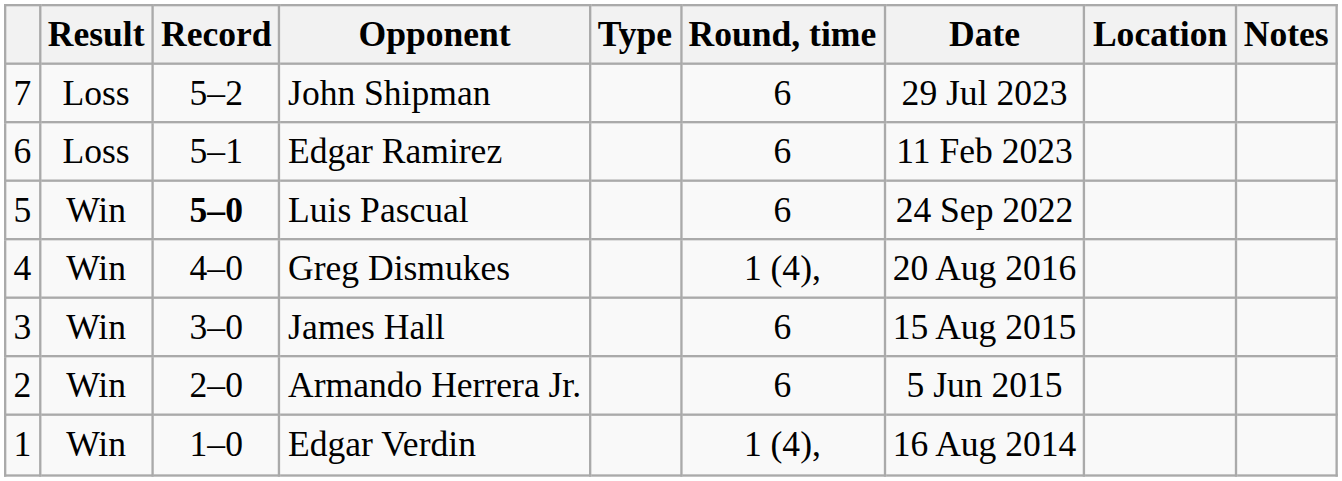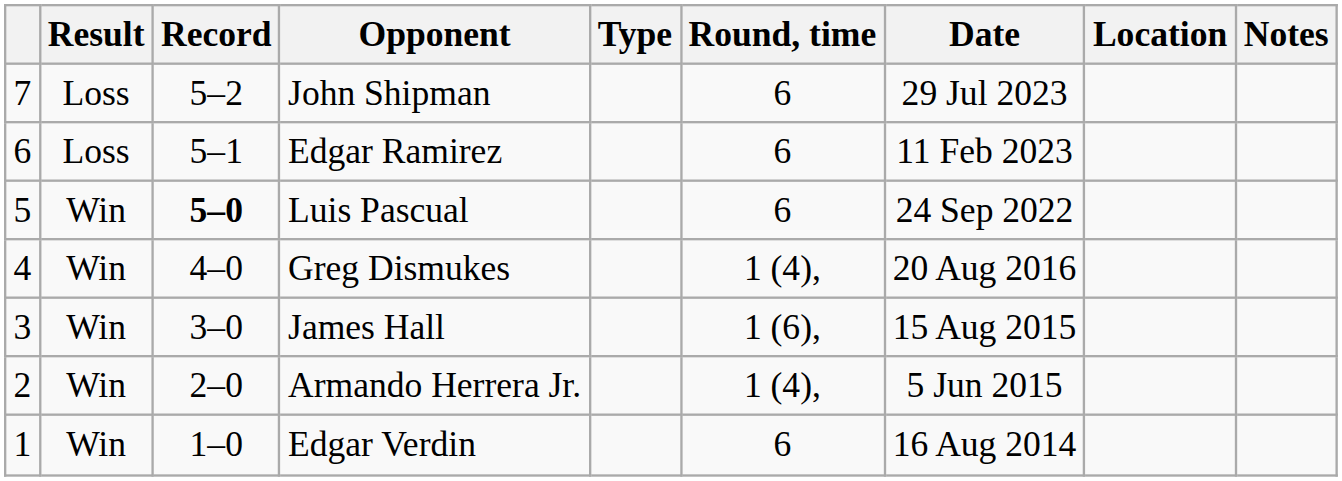James Hall | Round, time: 6 -> 1 (6),
Armando Herrera Jr. | Round, time: 6 -> 1 (4),
Edgar Verdin | Round, time: 1 (4), -> 6
